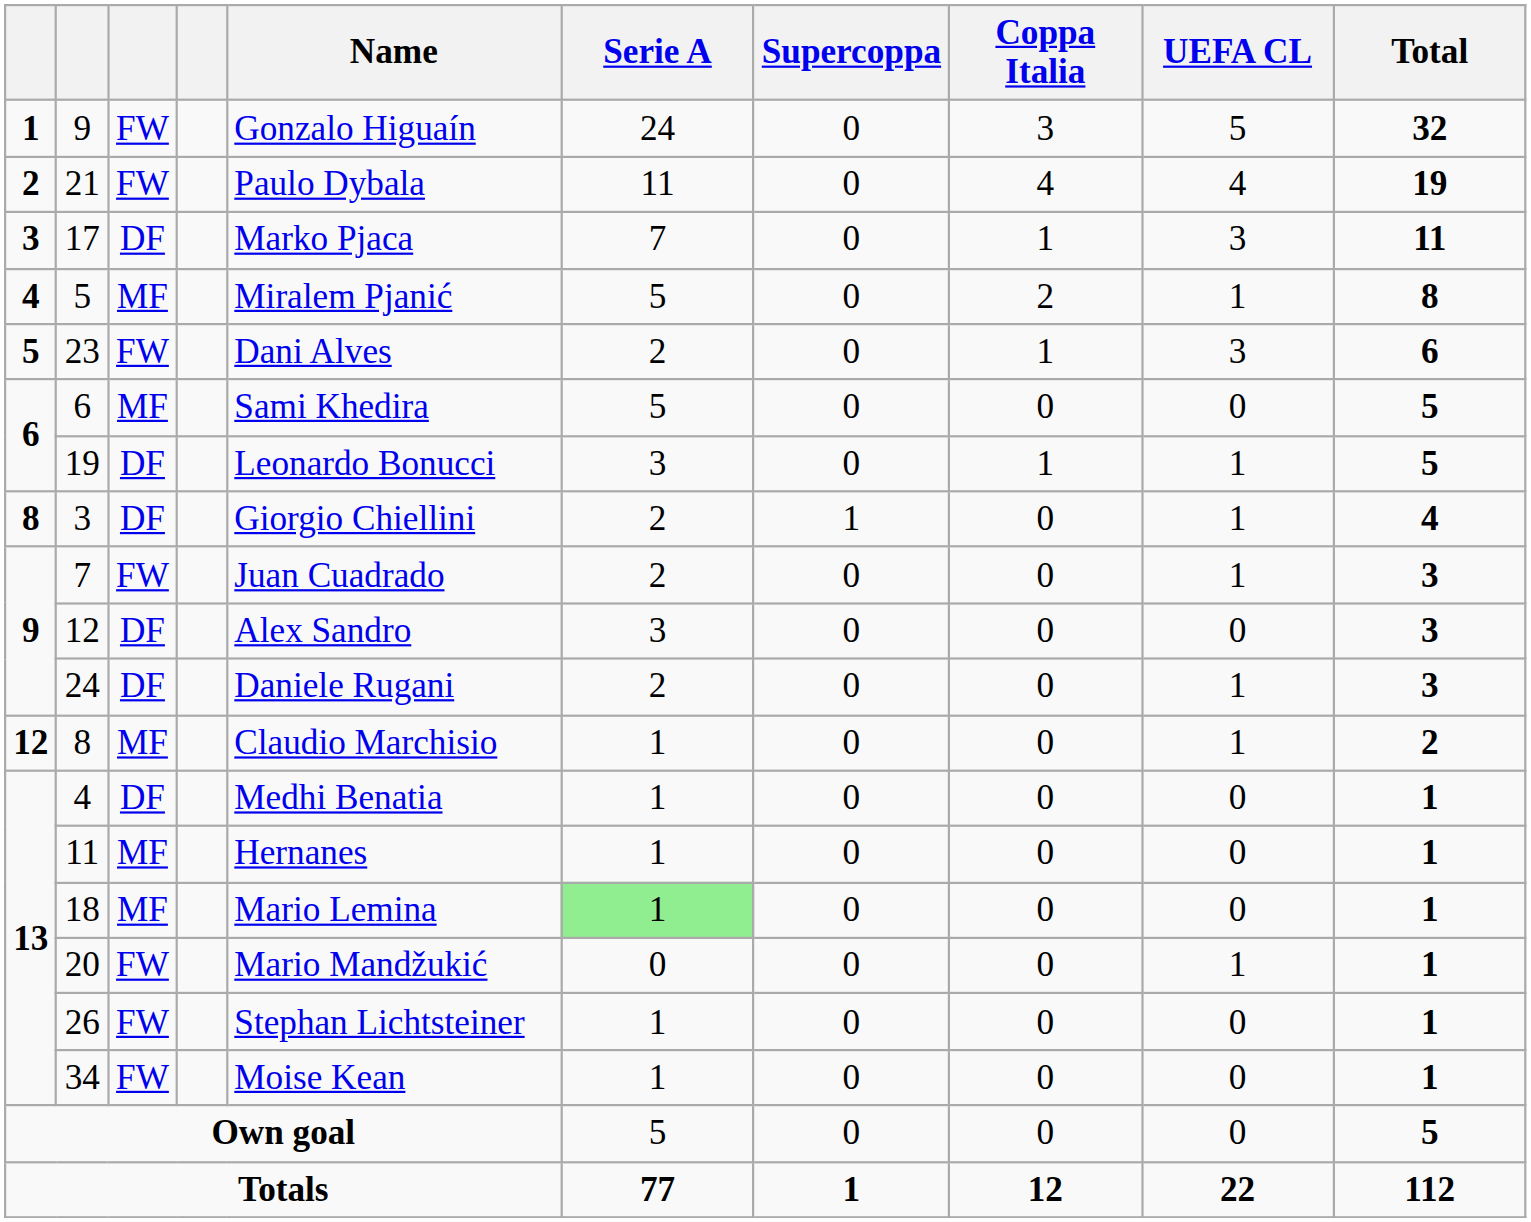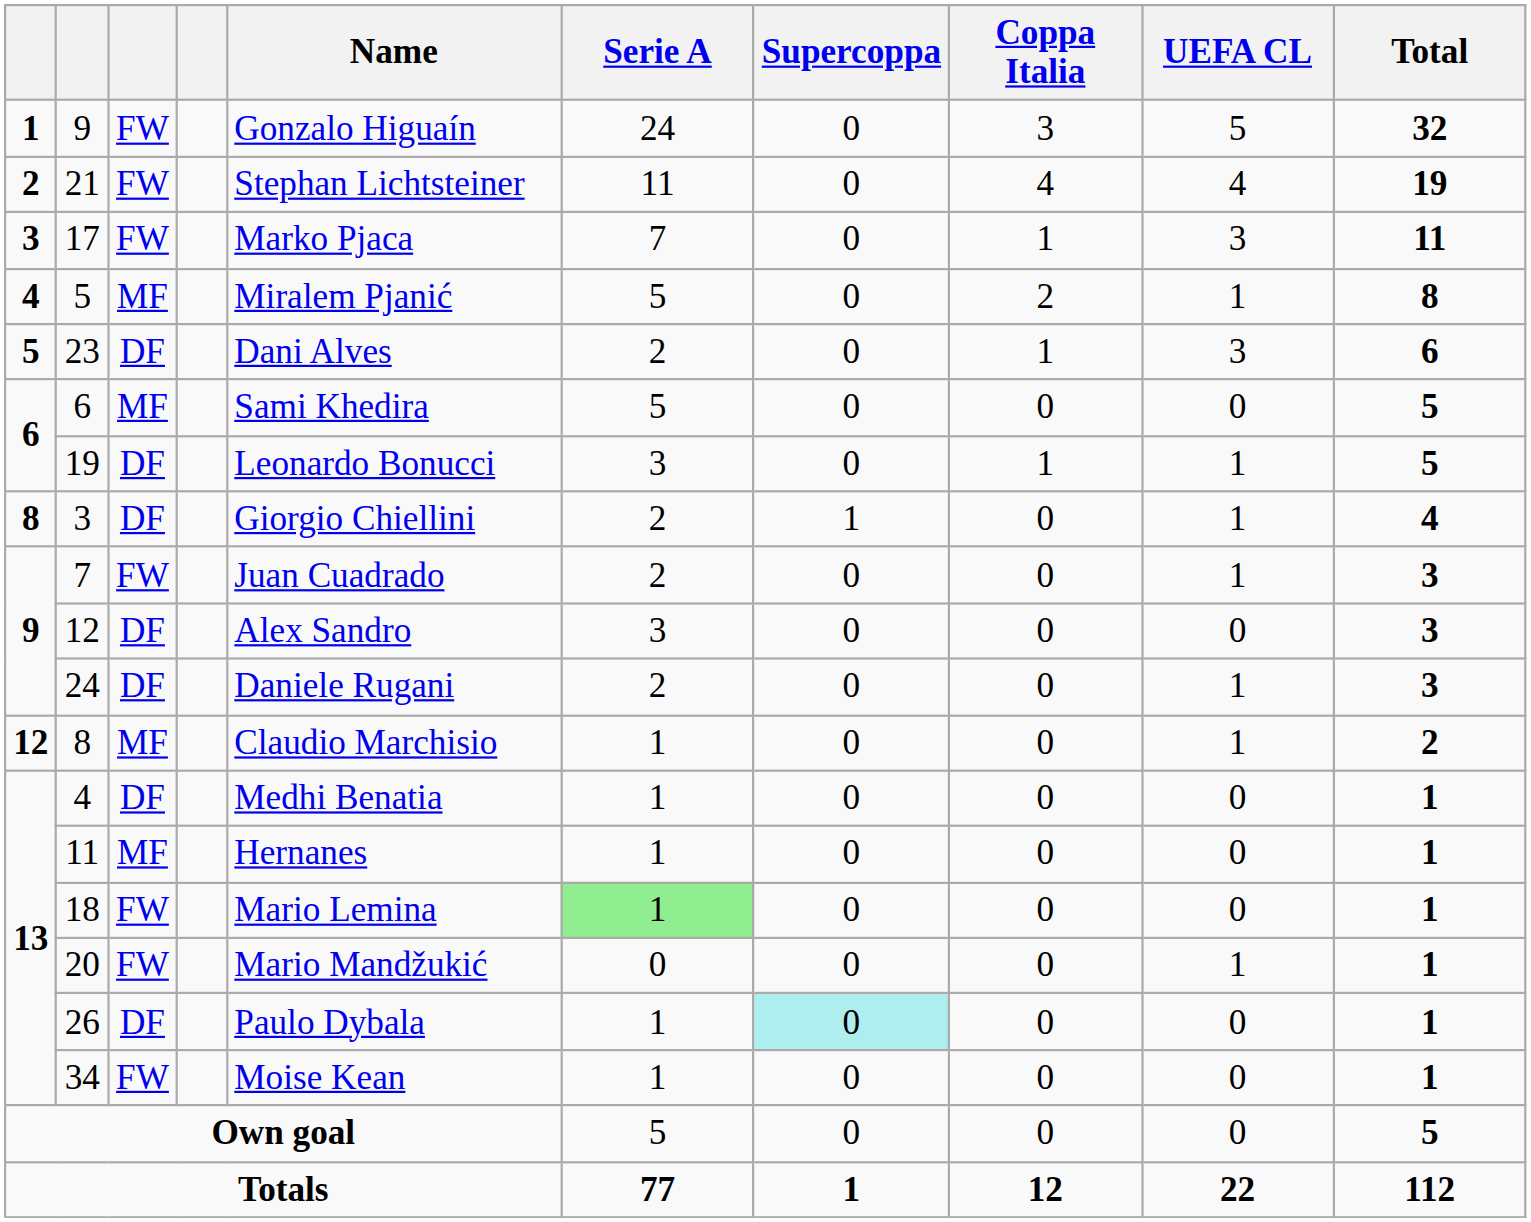21 | Name: Paulo Dybala -> Stephan Lichtsteiner
17 | column 3: DF -> FW
23 | column 3: FW -> DF
18 | column 3: MF -> FW
26 | column 3: FW -> DF
26 | Name: Stephan Lichtsteiner -> Paulo Dybala
26 | Supercoppa: no background -> paleturquoise background
